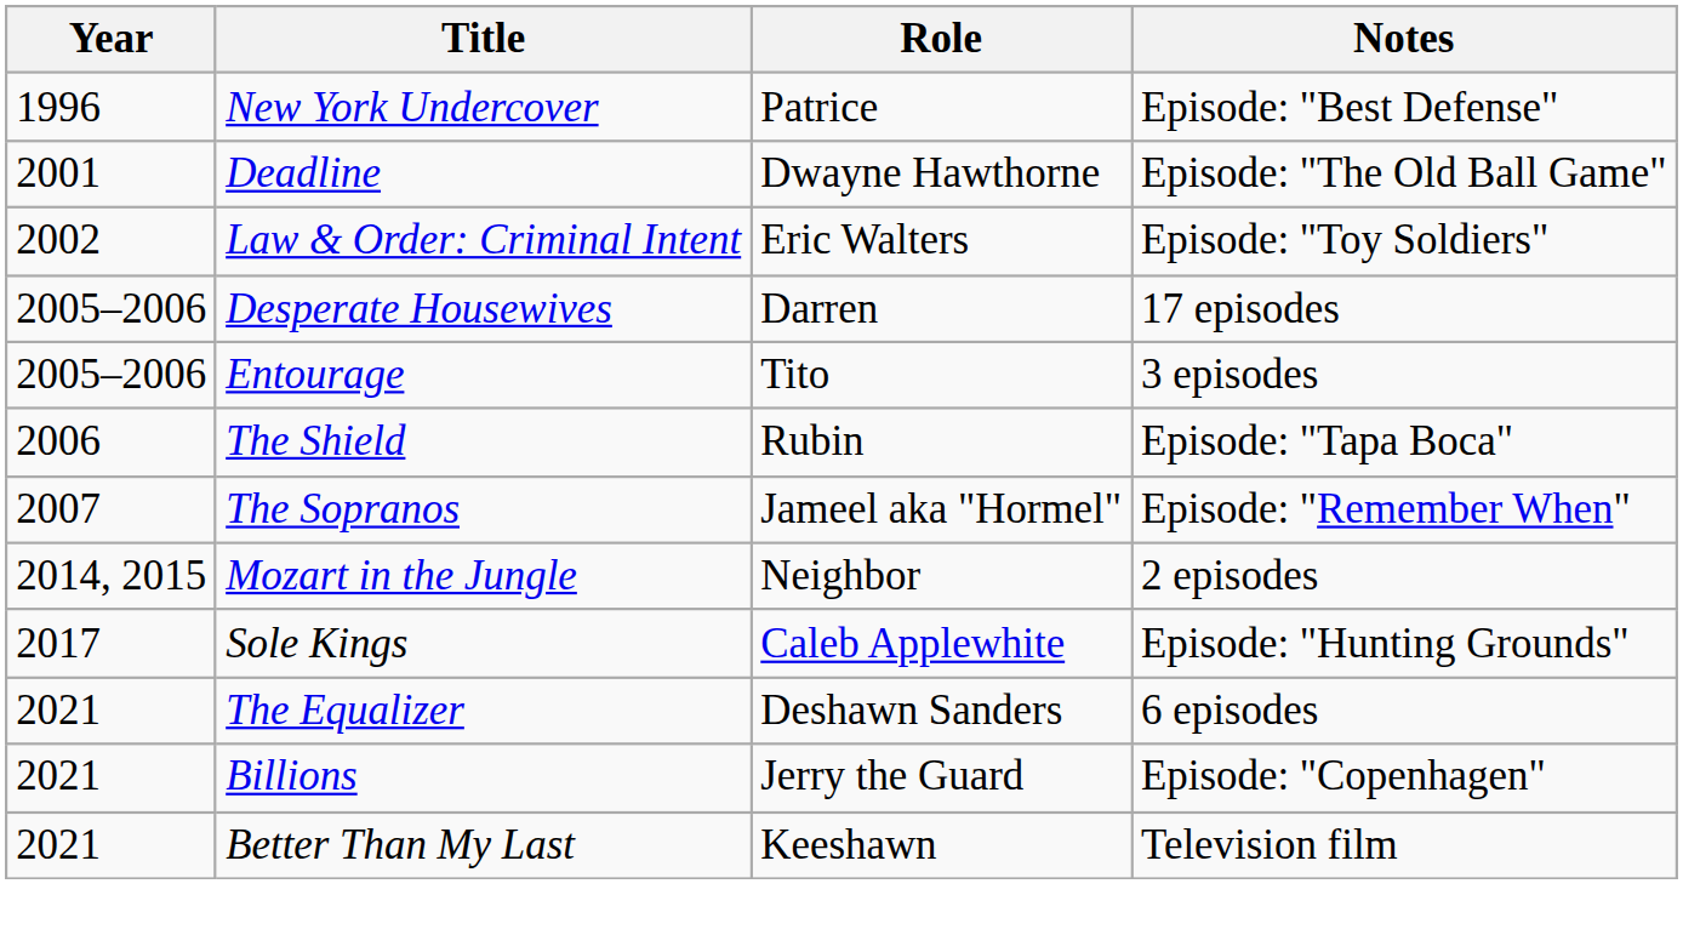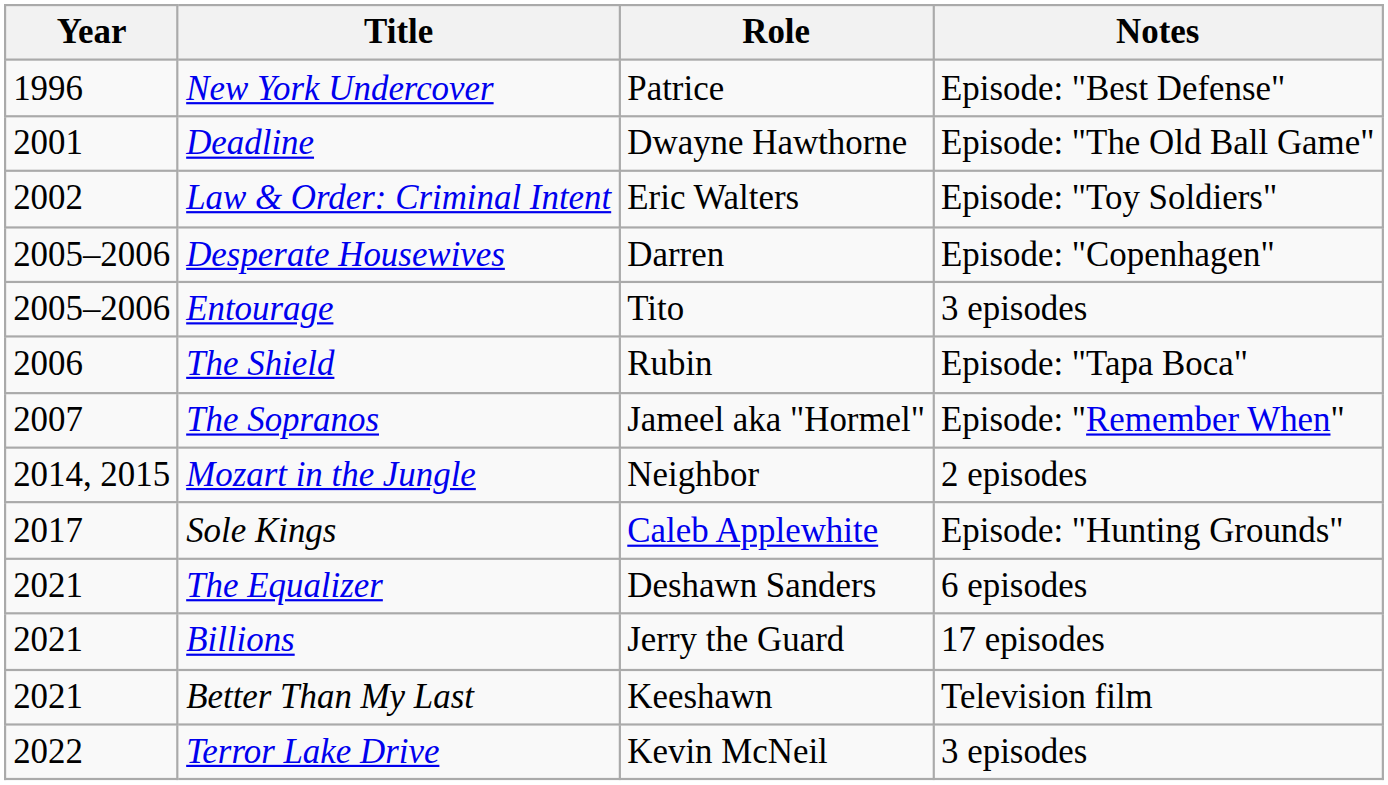Desperate Housewives | Notes: 17 episodes -> Episode: "Copenhagen"
Billions | Notes: Episode: "Copenhagen" -> 17 episodes
+ row: 2022 | Terror Lake Drive | Kevin McNeil | 3 episodes
